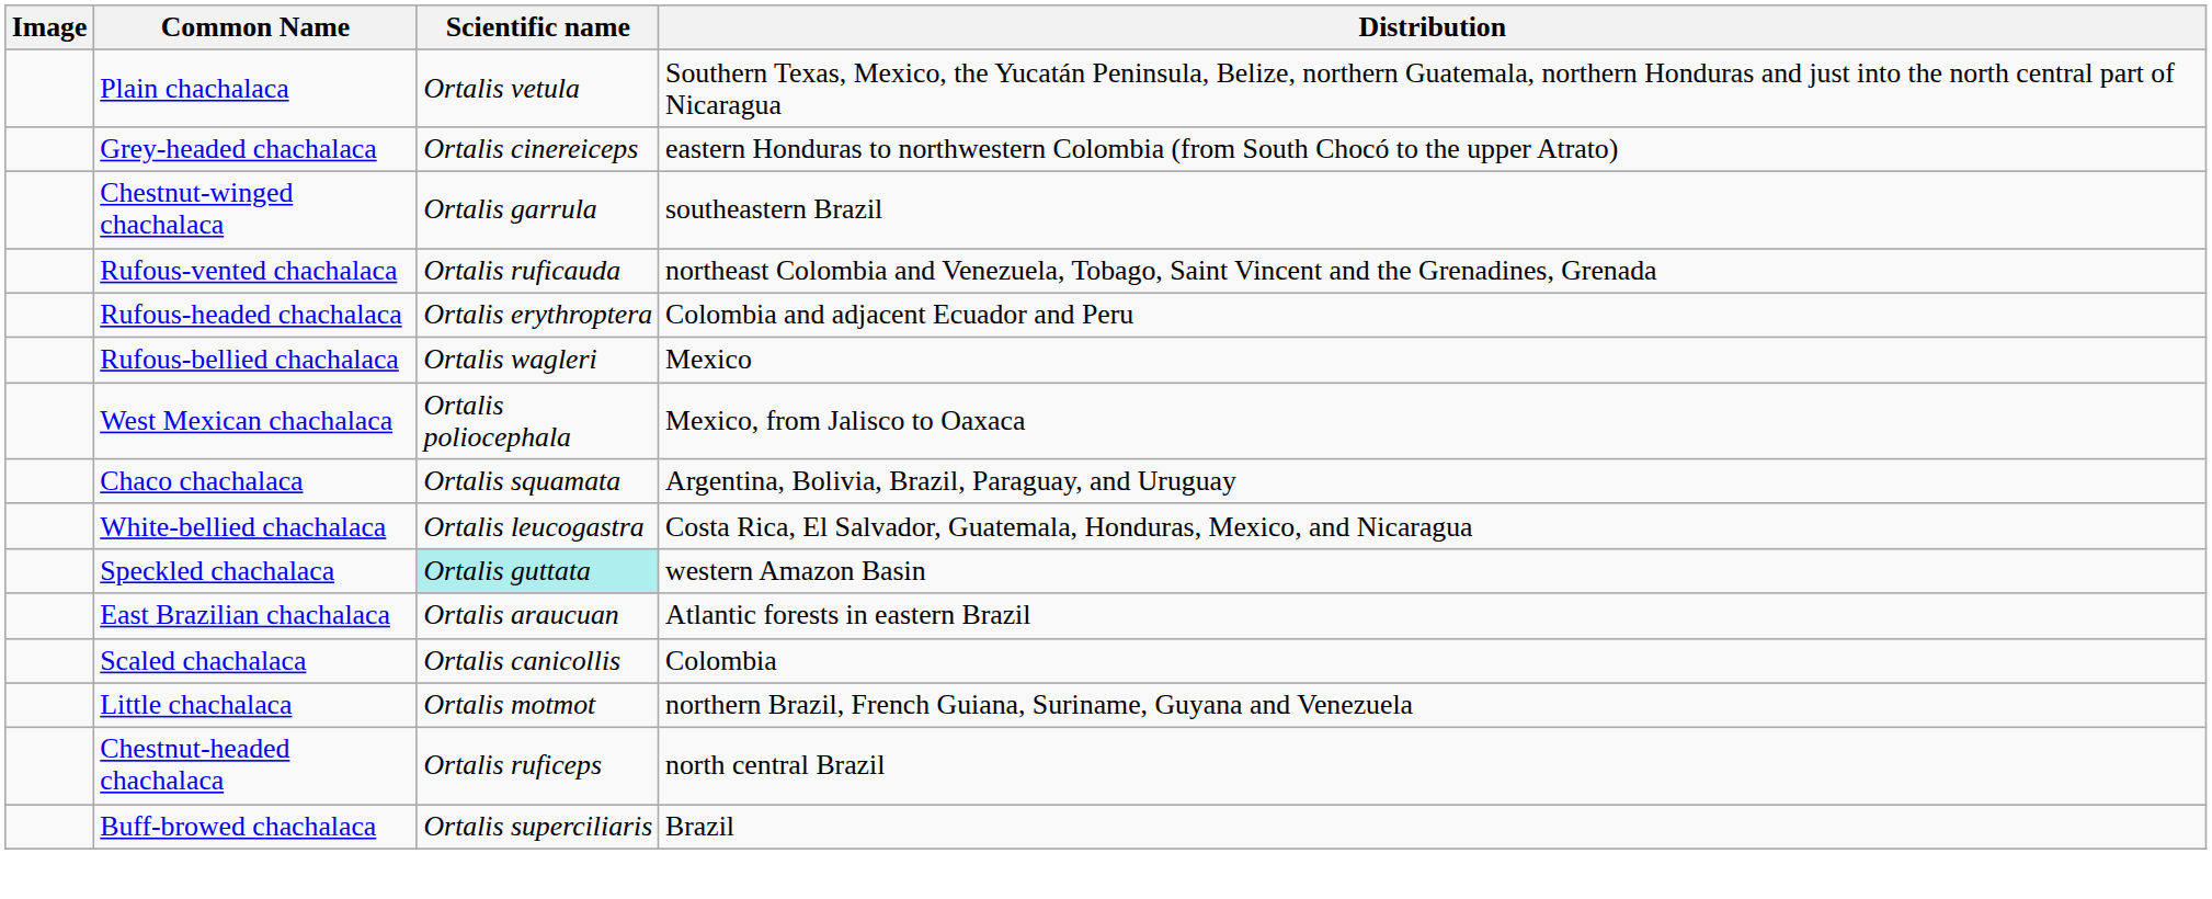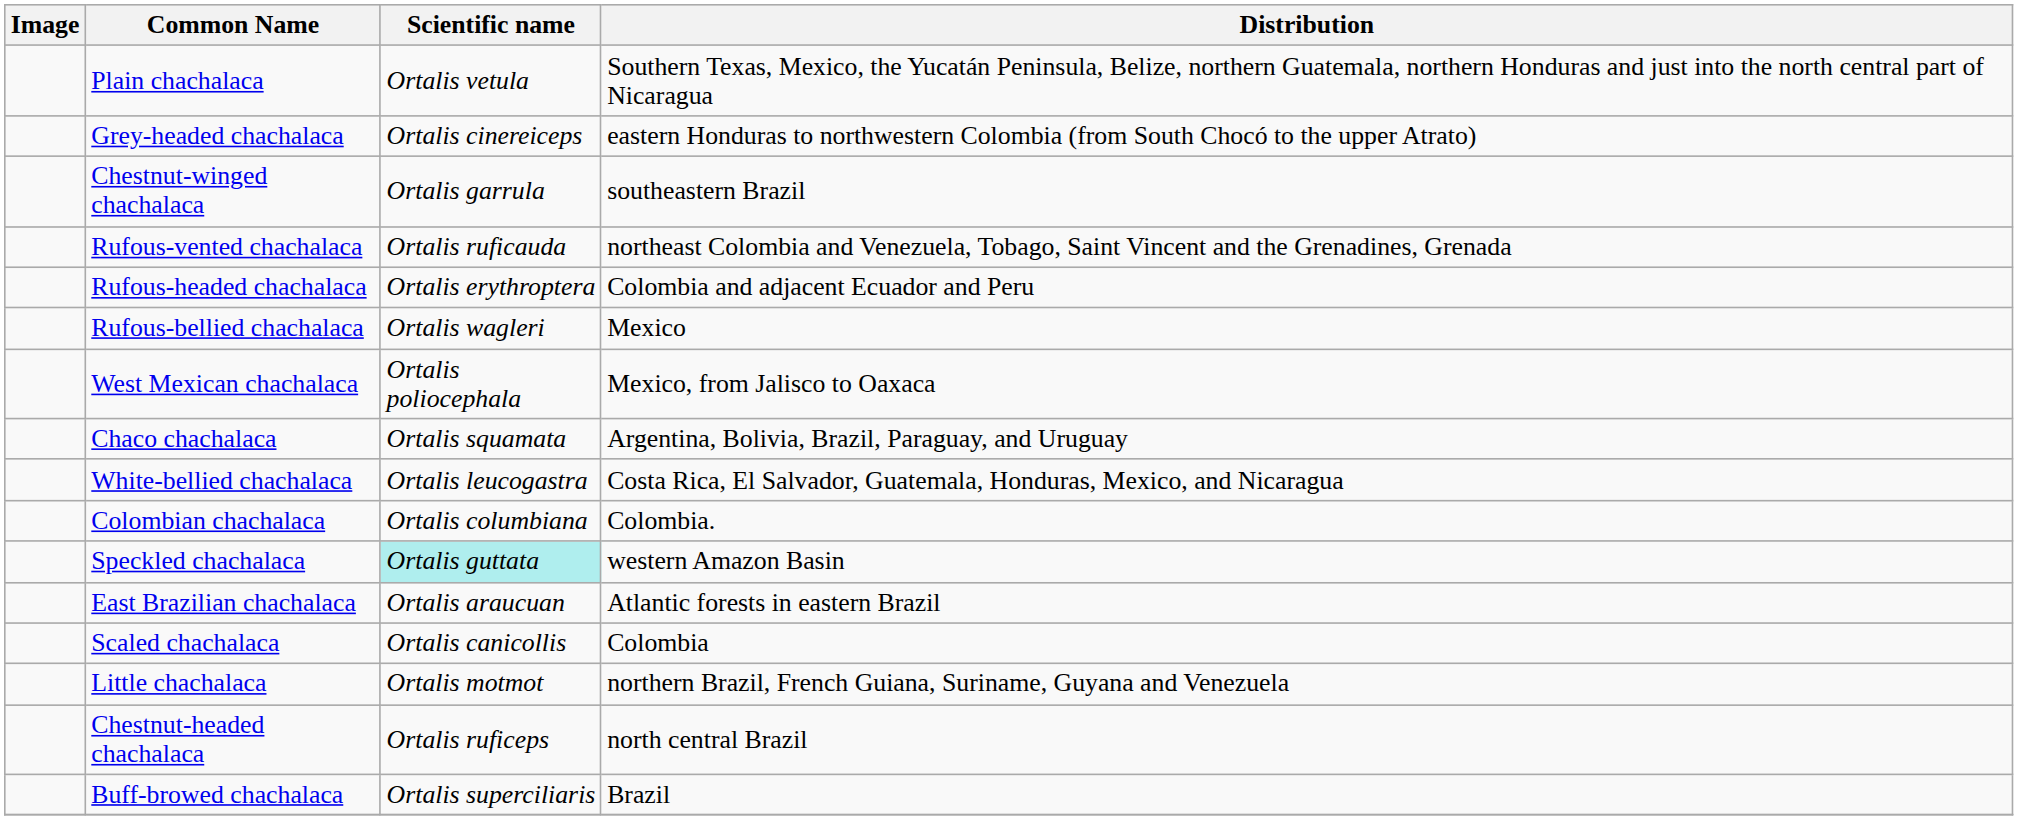+ row: Colombian chachalaca | Ortalis columbiana | Colombia.
